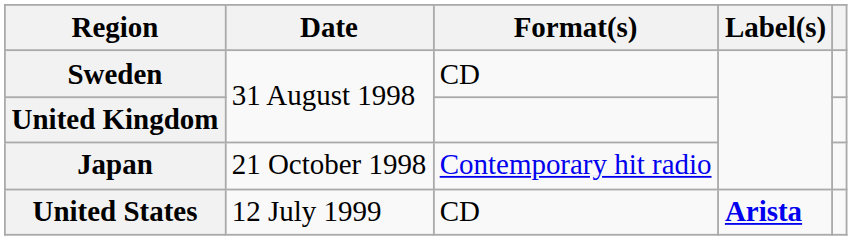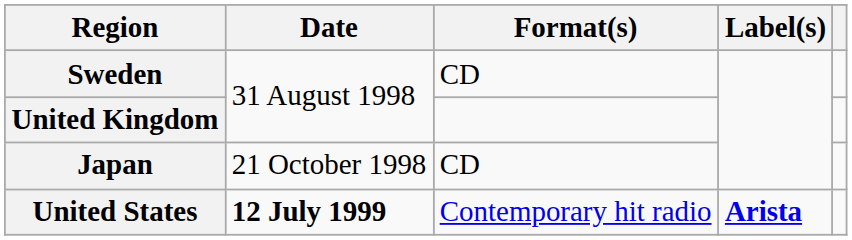Japan | Format(s): Contemporary hit radio -> CD
United States | Date: normal -> bold
United States | Format(s): CD -> Contemporary hit radio
